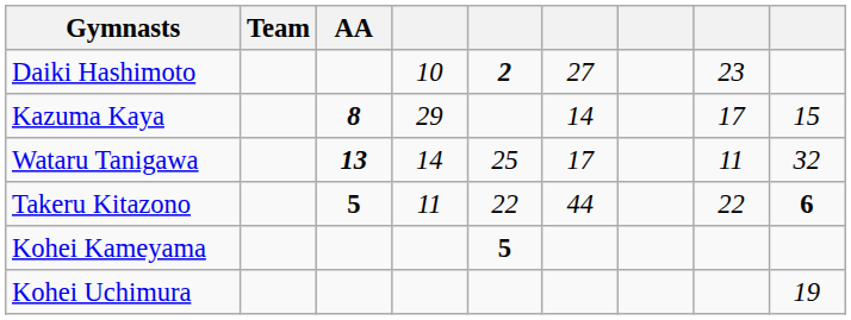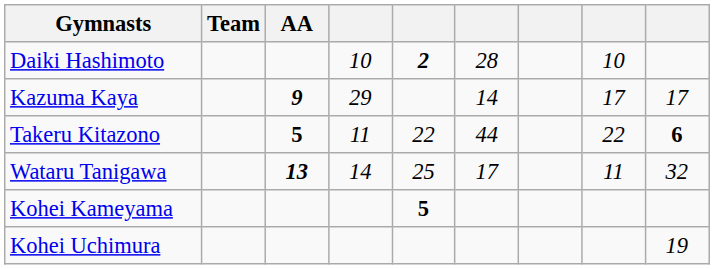Daiki Hashimoto | column 6: 27 -> 28
Daiki Hashimoto | column 8: 23 -> 10
Kazuma Kaya | AA: 8 -> 9
Kazuma Kaya | column 9: 15 -> 17
rows swapped: Takeru Kitazono <-> Wataru Tanigawa
